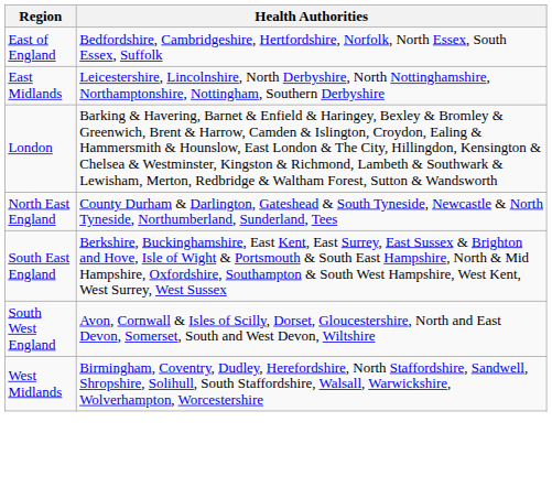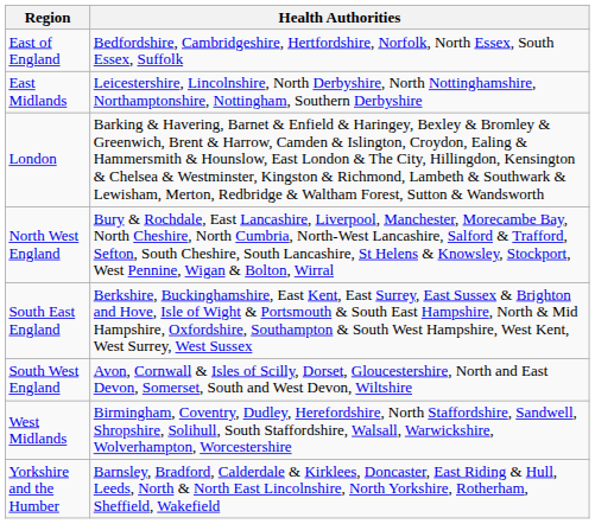- row: North East England | County Durham & Darlington, Gateshead & South Tyneside, Newcastle & North Tyneside, Northumberland, Sunderland, Tees
+ row: North West England | Bury & Rochdale, East Lancashire, Liverpool, Manchester, Morecambe Bay, North Cheshire, North Cumbria, North-West Lancashire, Salford & Trafford, Sefton, South Cheshire, South Lancashire, St Helens & Knowsley, Stockport, West Pennine, Wigan & Bolton, Wirral
+ row: Yorkshire and the Humber | Barnsley, Bradford, Calderdale & Kirklees, Doncaster, East Riding & Hull, Leeds, North & North East Lincolnshire, North Yorkshire, Rotherham, Sheffield, Wakefield
